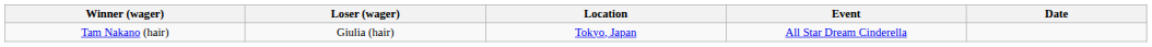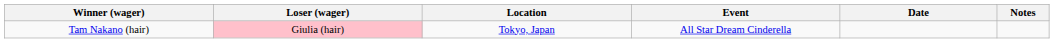+ column: Notes
Tam Nakano (hair) | Loser (wager): no background -> pink background
